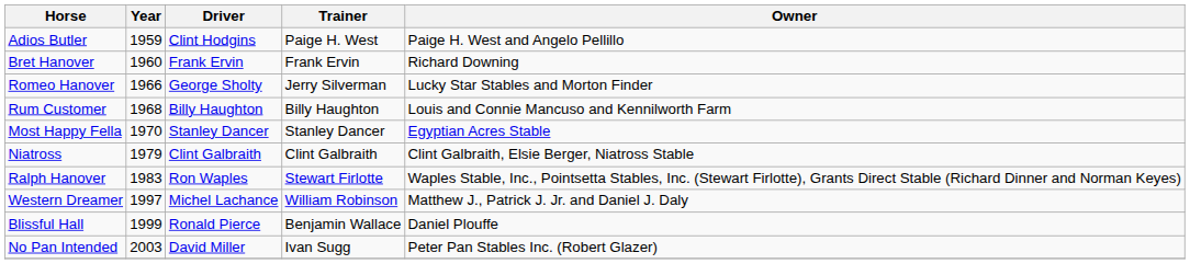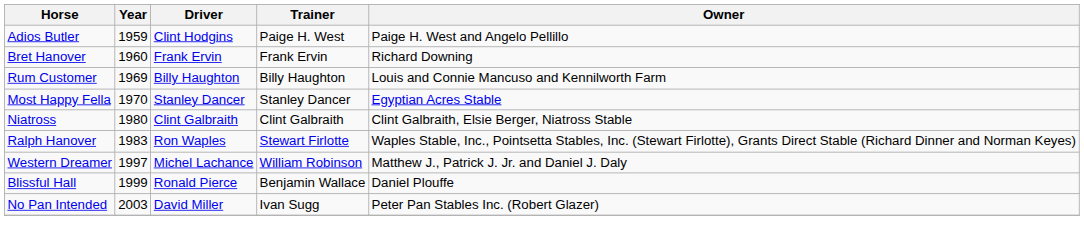- row: Romeo Hanover | 1966 | George Sholty | Jerry Silverman | Lucky Star Stables and Morton Finder
Rum Customer | Year: 1968 -> 1969
Niatross | Year: 1979 -> 1980
